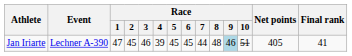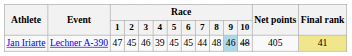Jan Iriarte | Race / 10: 51 -> 48
Jan Iriarte | Final rank: no background -> khaki background
